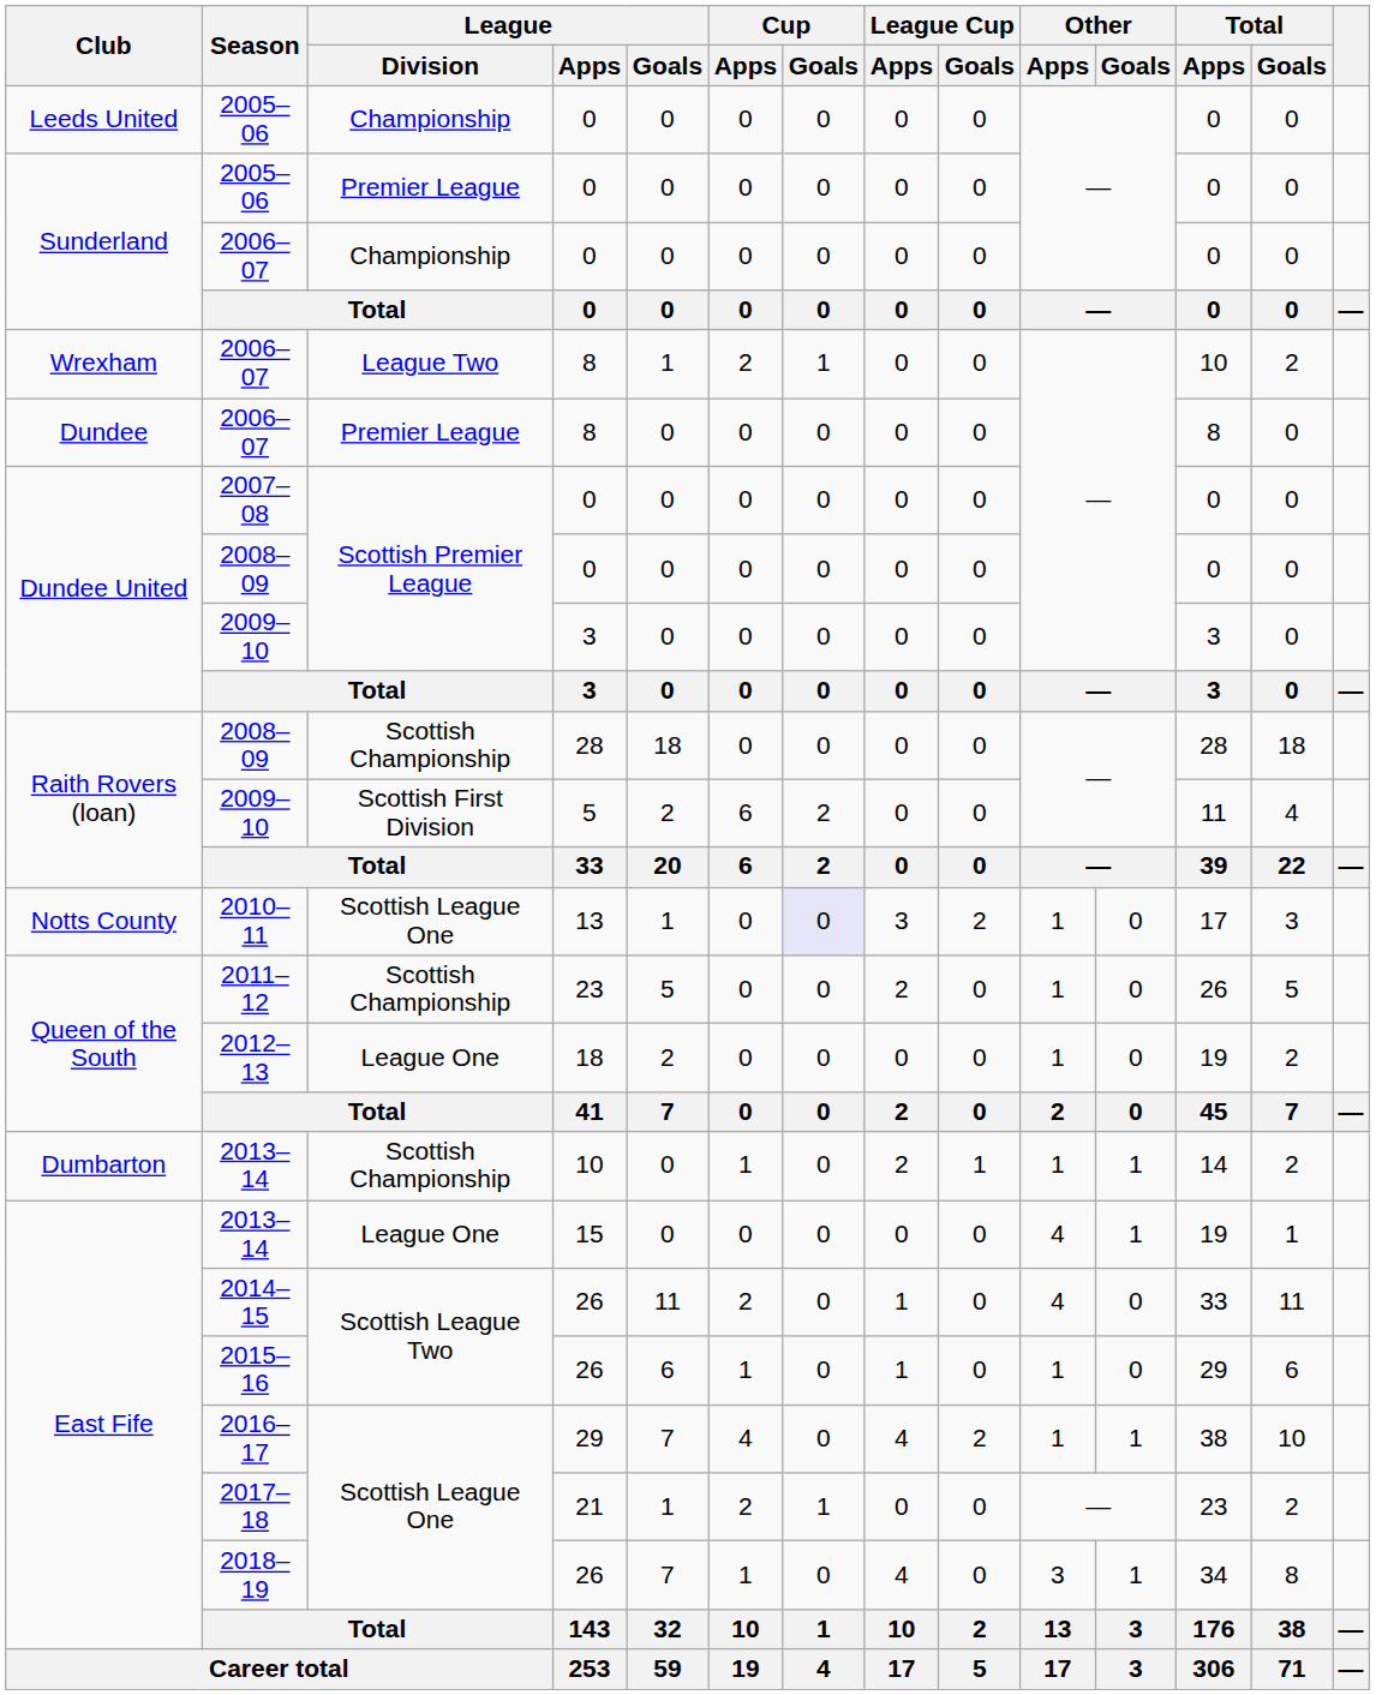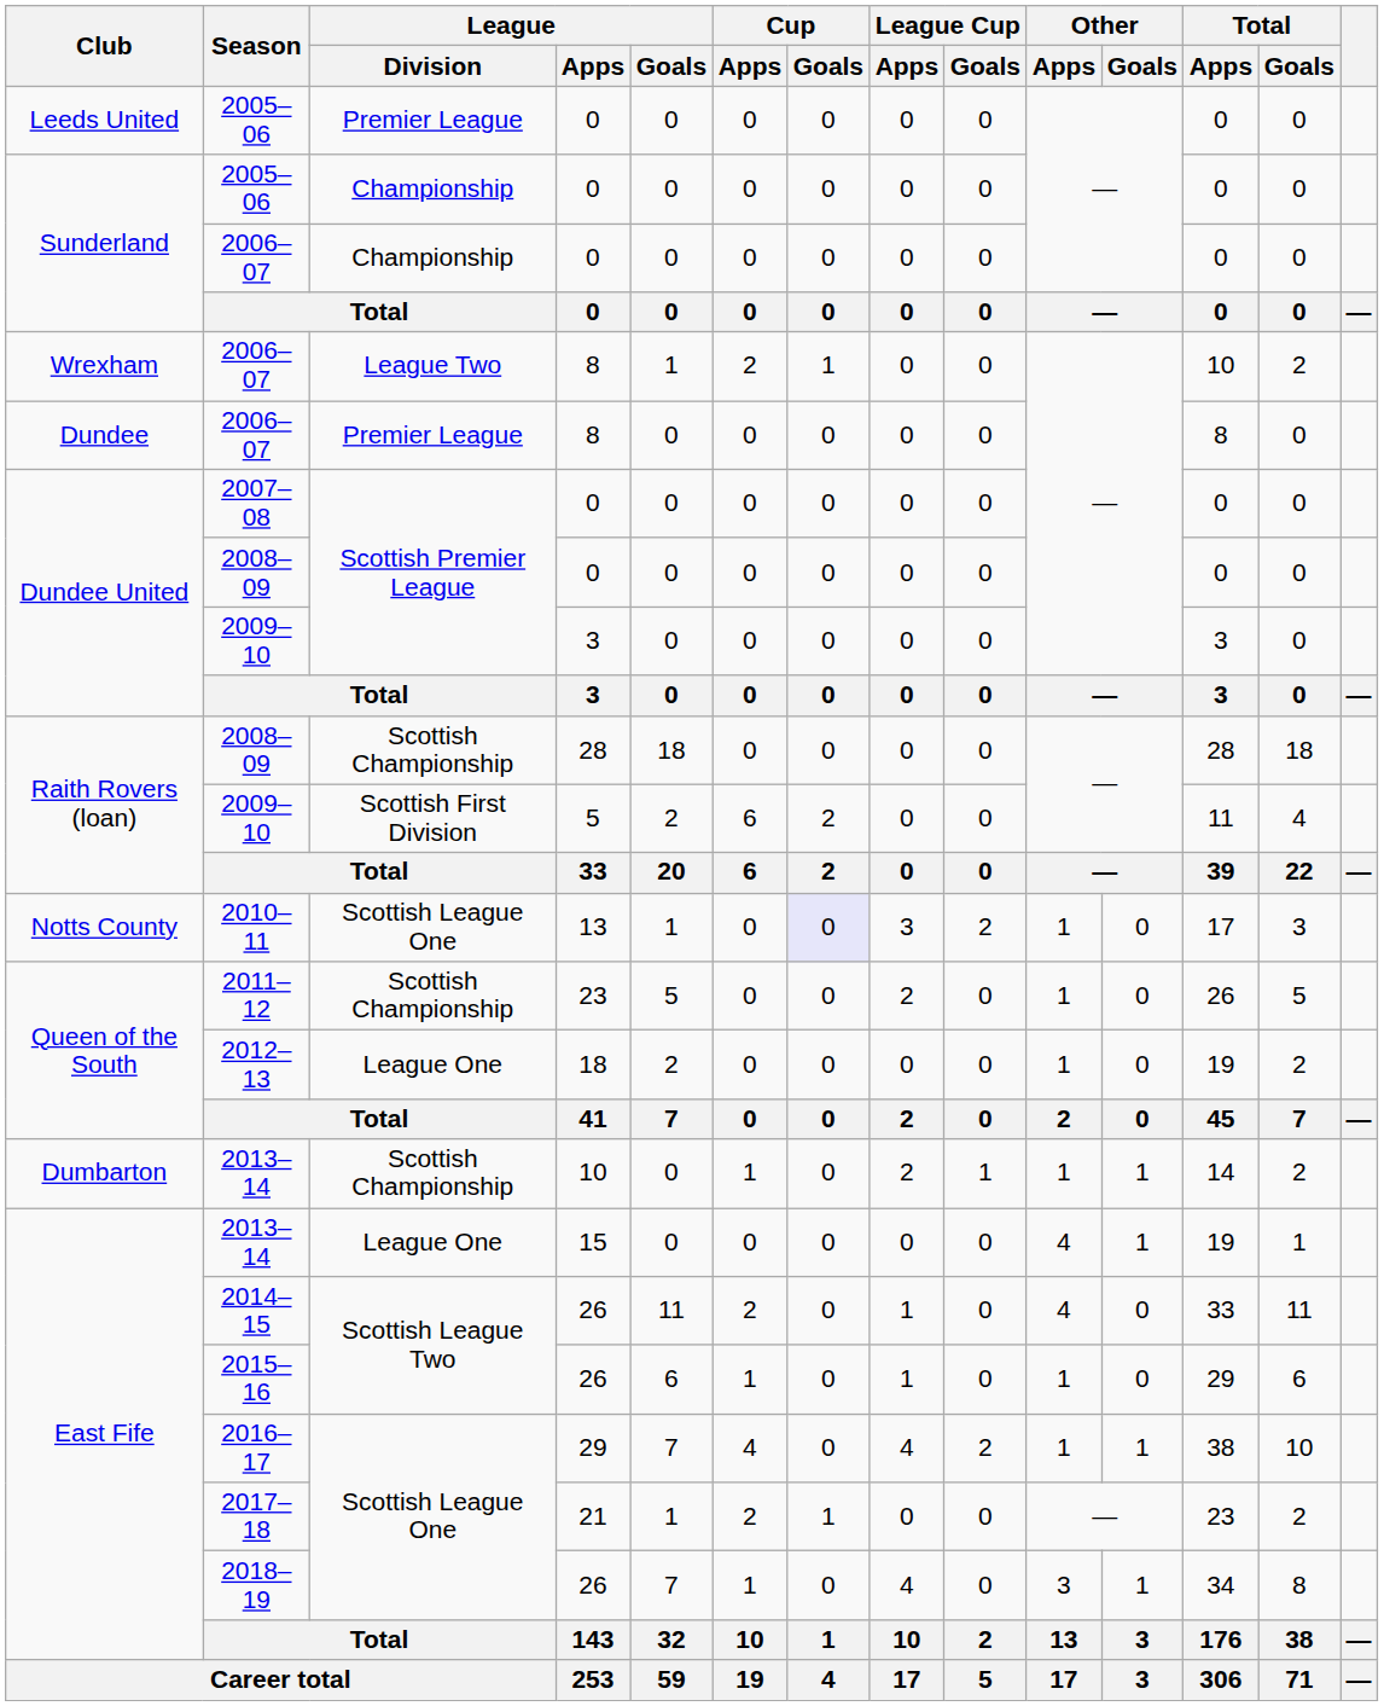Leeds United / 2005–06 | League / Division: Championship -> Premier League
Sunderland / 2005–06 | League / Division: Premier League -> Championship
